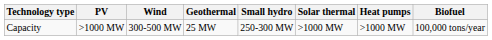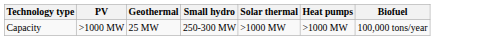- column: Wind | 300-500 MW
